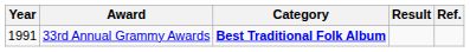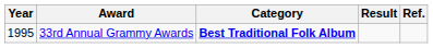33rd Annual Grammy Awards | Year: 1991 -> 1995
